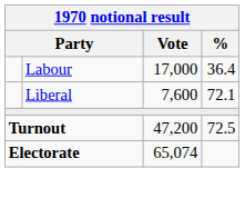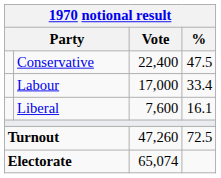+ row: Conservative | 22,400 | 47.5
Labour | %: 36.4 -> 33.4
Liberal | %: 72.1 -> 16.1
Turnout | Vote: 47,200 -> 47,260
